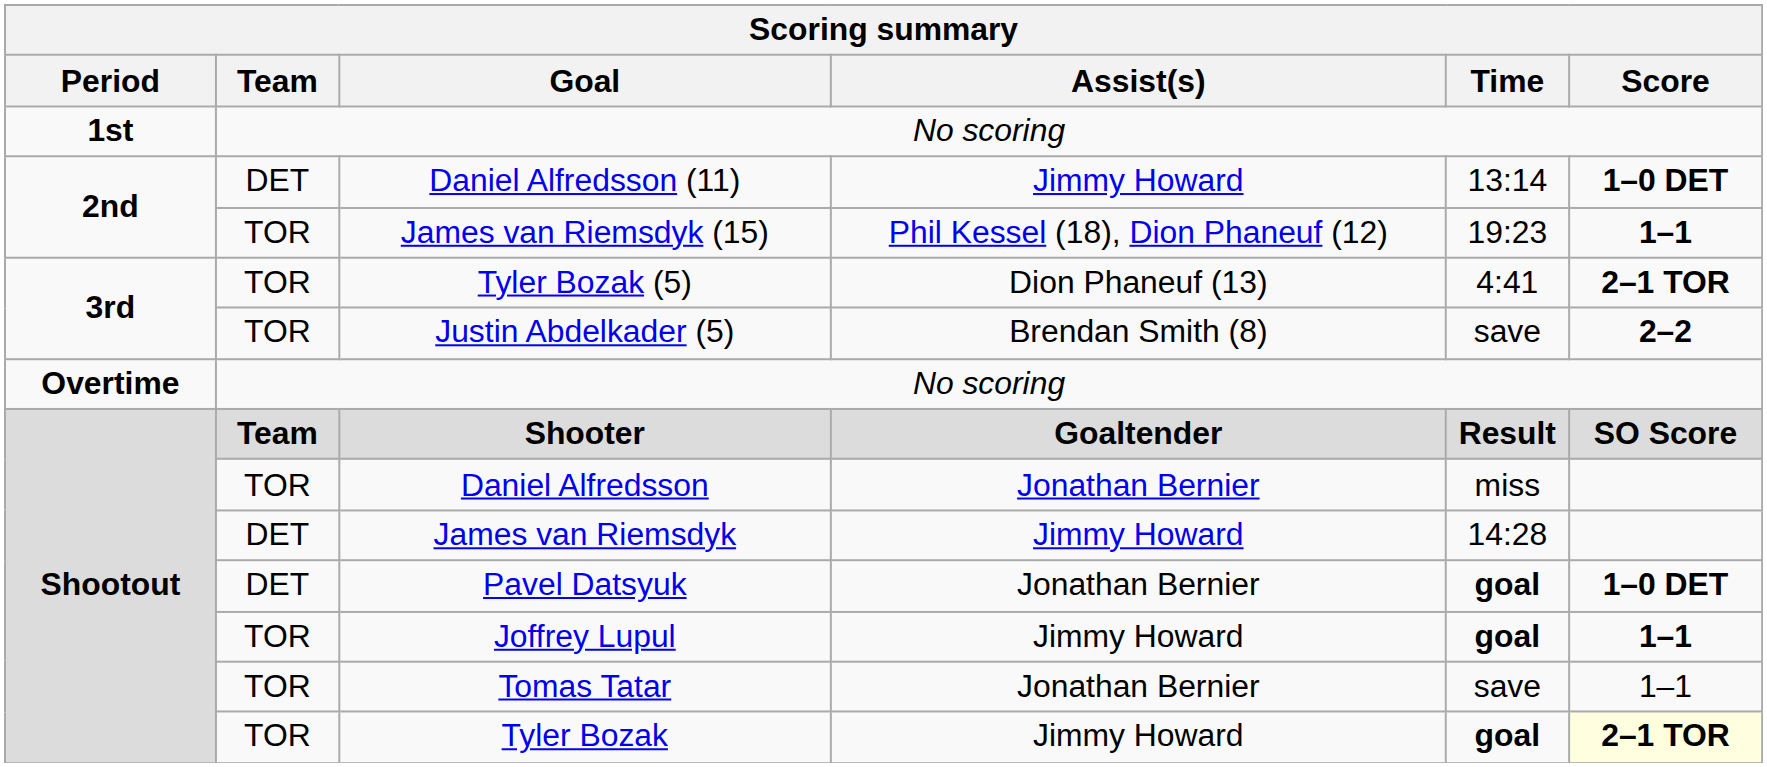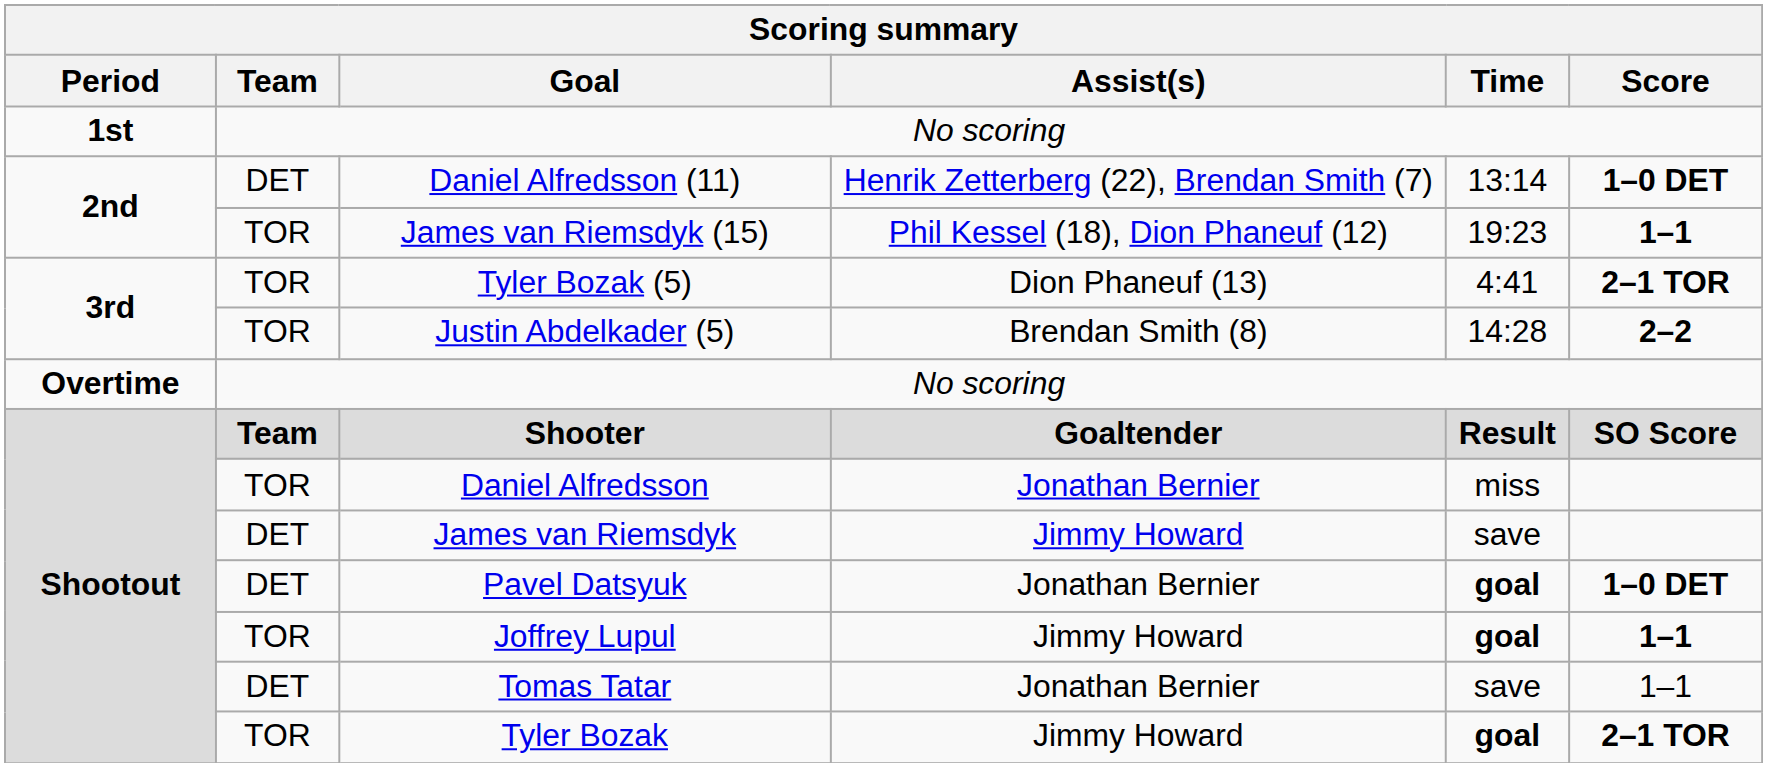Daniel Alfredsson (11) | Assist(s): Jimmy Howard -> Henrik Zetterberg (22), Brendan Smith (7)
Justin Abdelkader (5) | Time: save -> 14:28
James van Riemsdyk | Time: 14:28 -> save
Tomas Tatar | Team: TOR -> DET
Tyler Bozak | Score: lightyellow background -> no background
